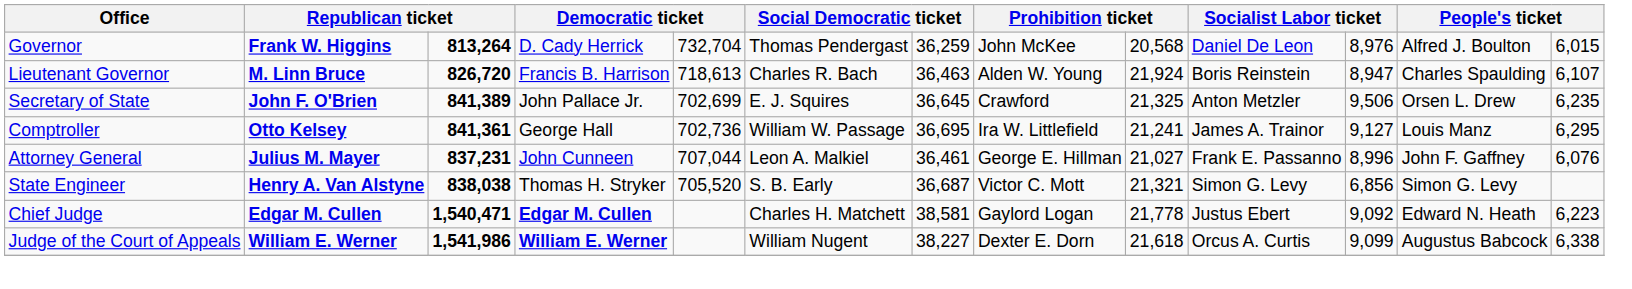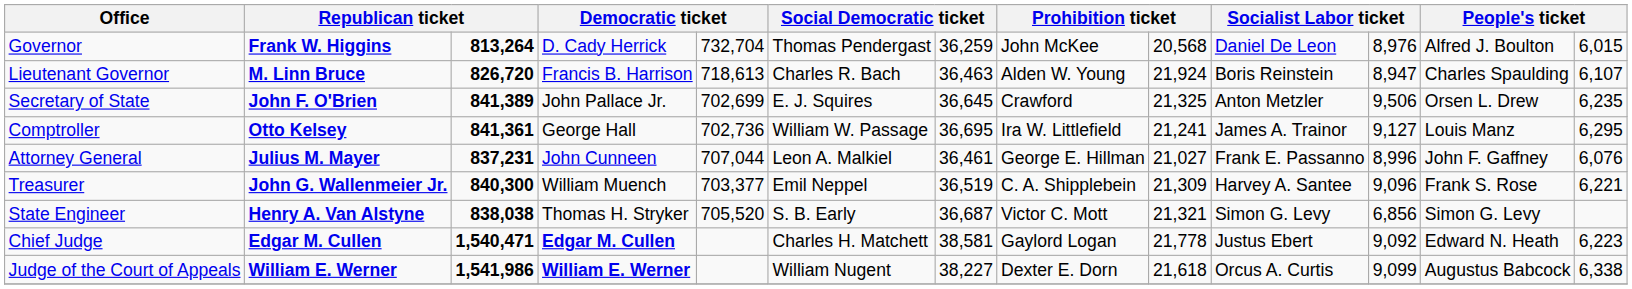+ row: Treasurer | John G. Wallenmeier Jr. | 840,300 | William Muench | 703,377 | Emil Neppel | 36,519 | C. A. Shipplebein | 21,309 | Harvey A. Santee | 9,096 | Frank S. Rose | 6,221
